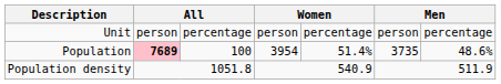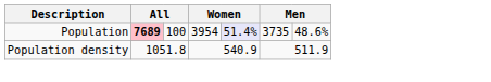- row: Unit | person | percentage | person | percentage | person | percentage
Population | column 5: no background -> lavender background
